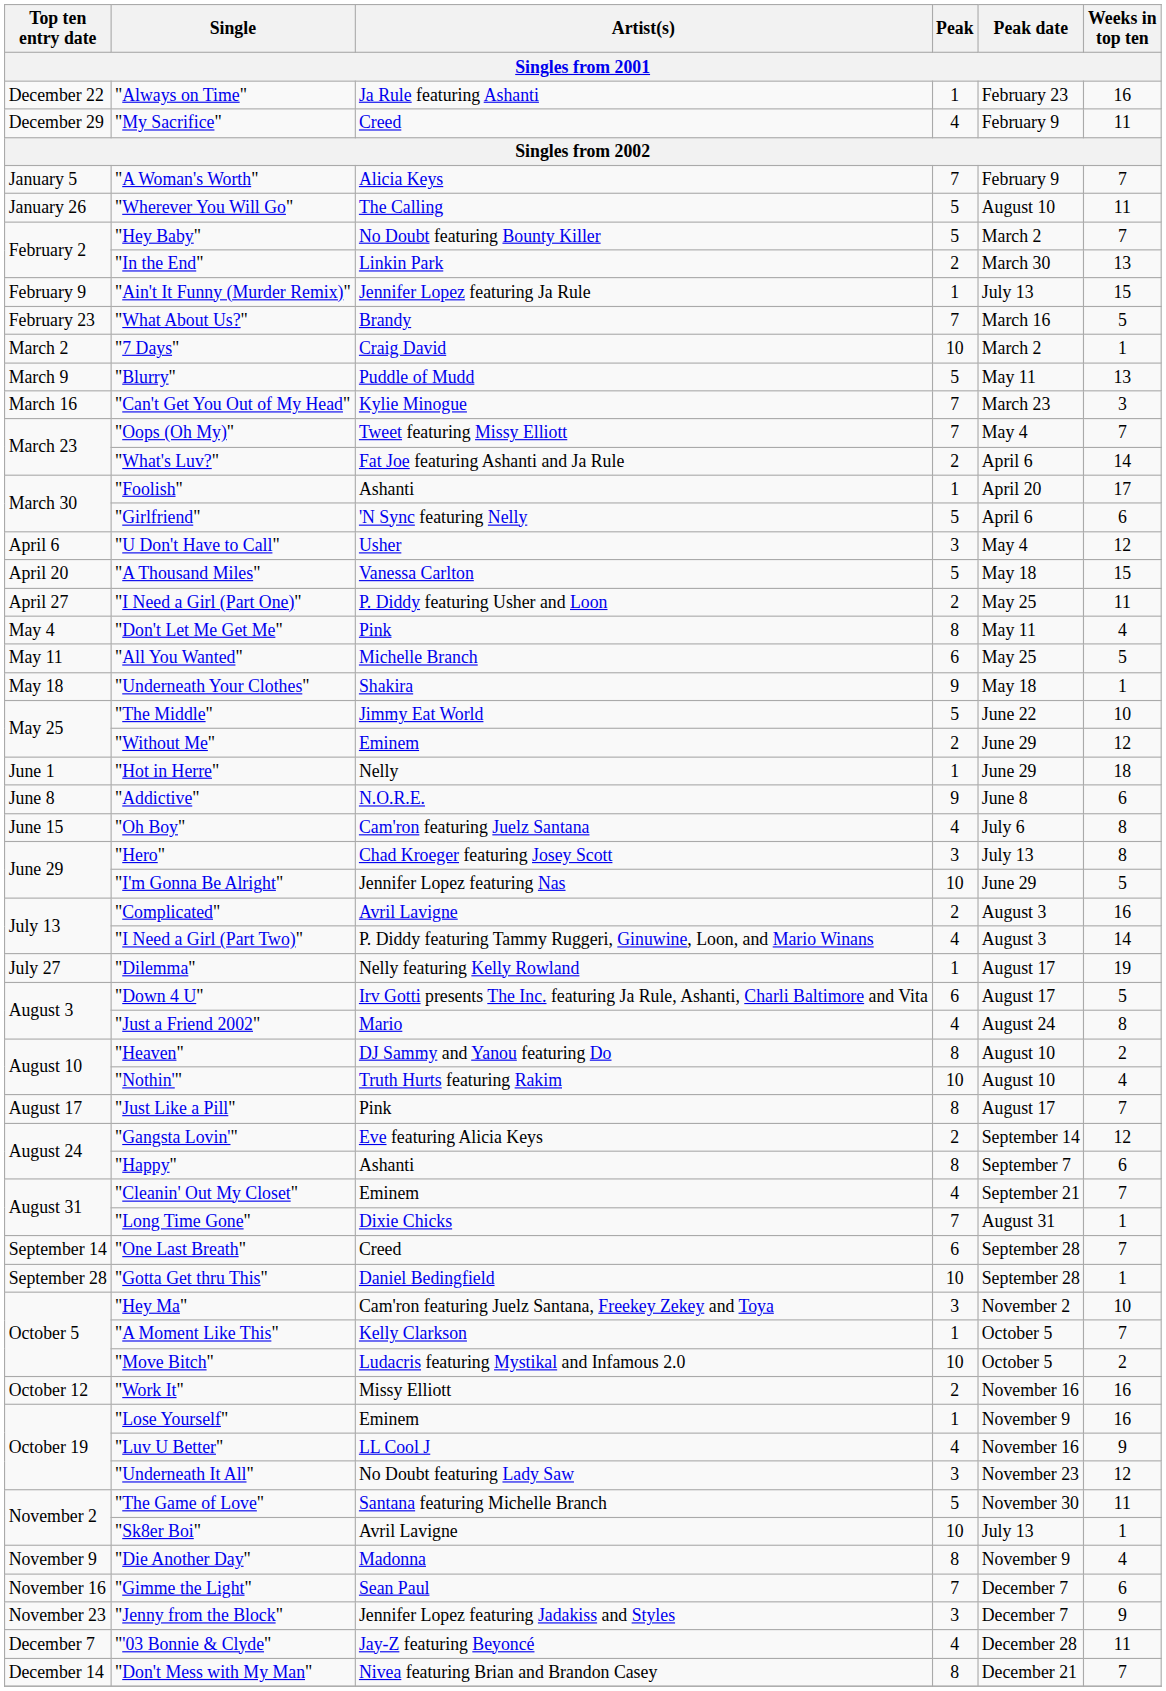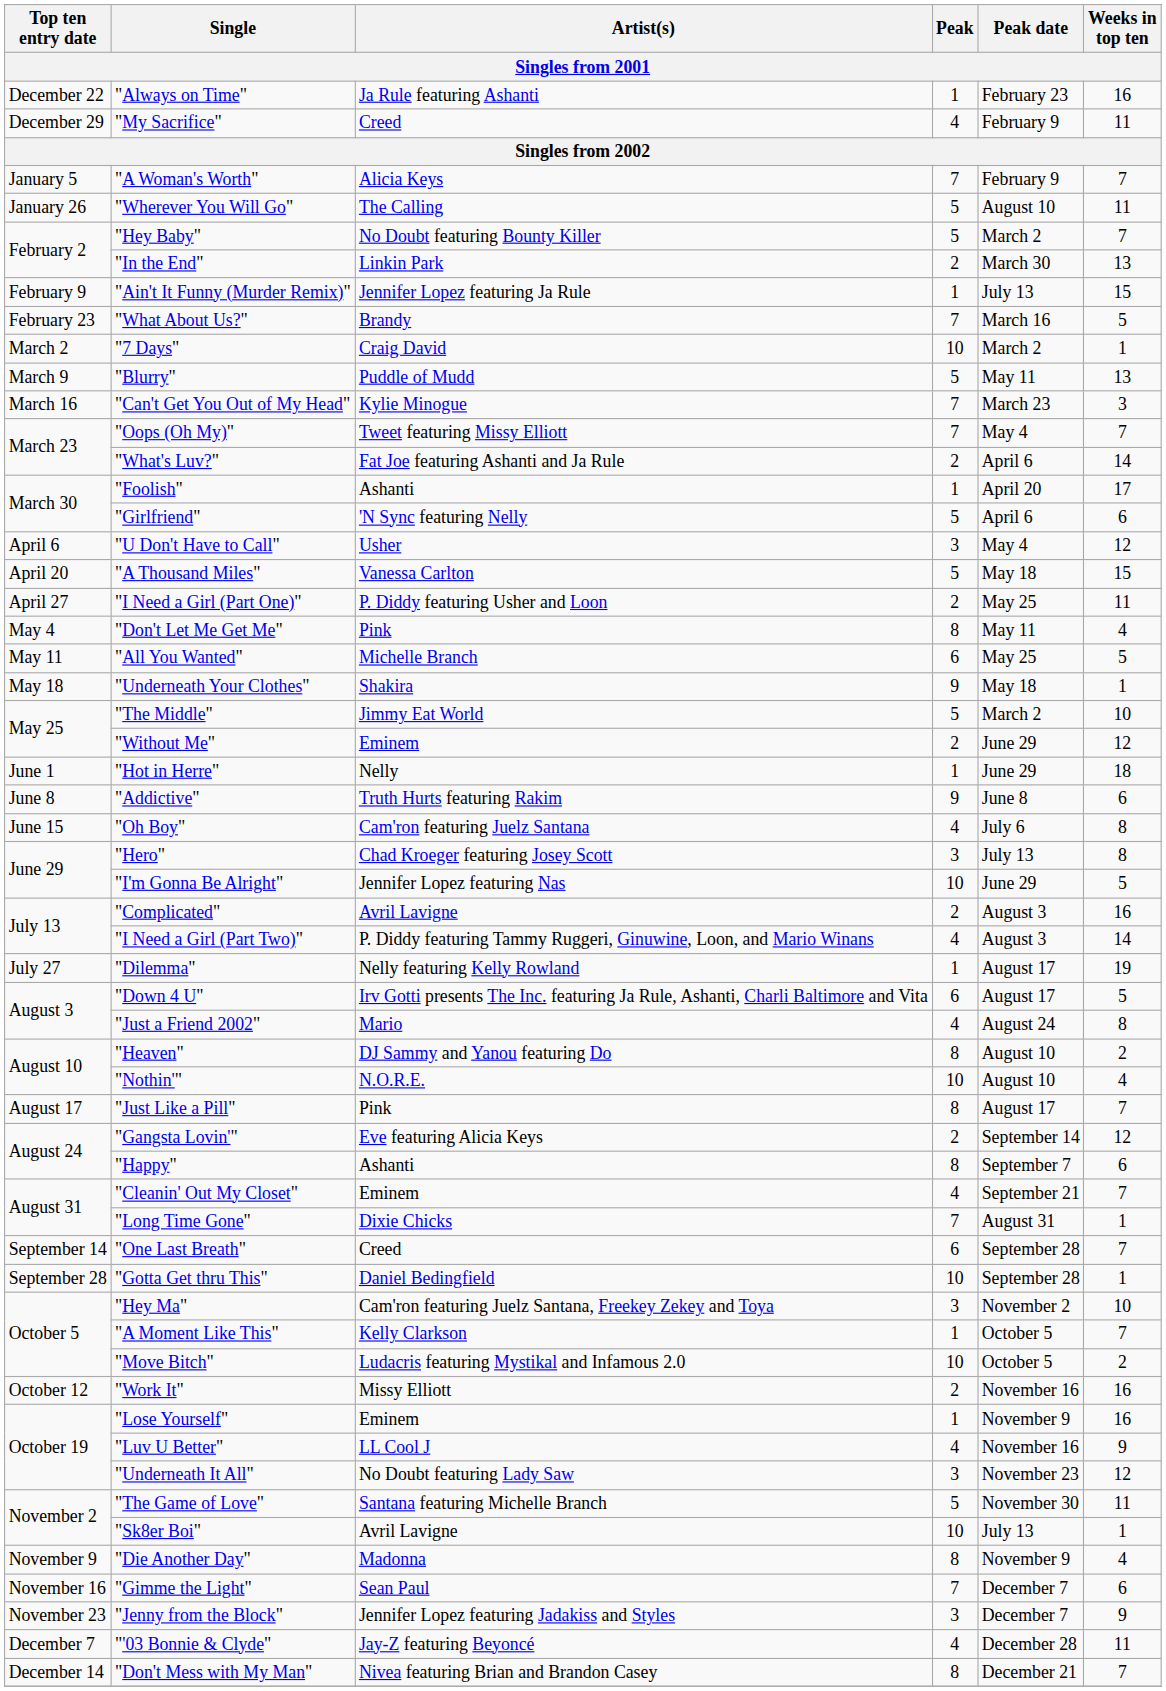"The Middle" | Peak date: June 22 -> March 2
"Addictive" | Artist(s): N.O.R.E. -> Truth Hurts featuring Rakim
"Nothin'" | Artist(s): Truth Hurts featuring Rakim -> N.O.R.E.
